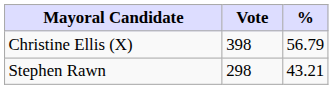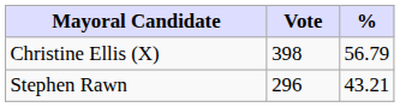Stephen Rawn | Vote: 298 -> 296
